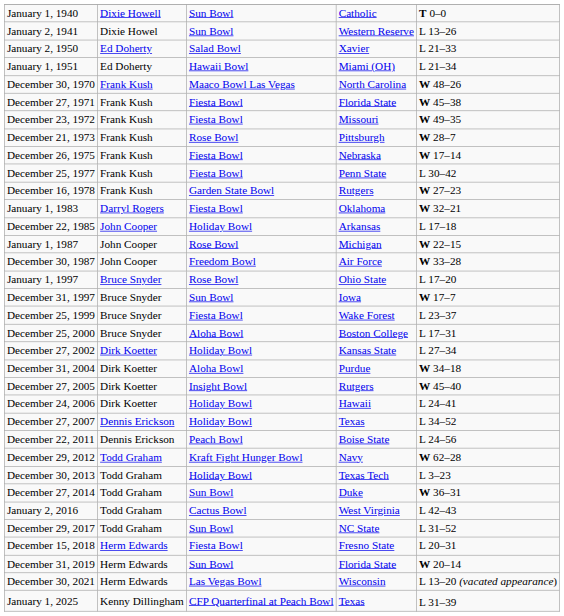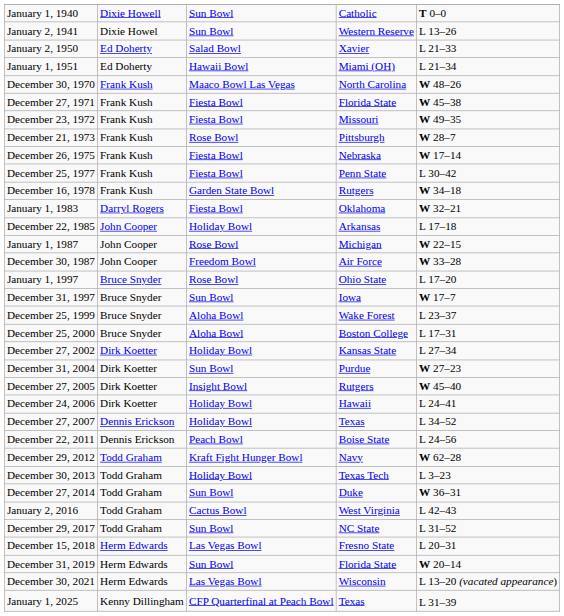December 16, 1978 | column 5: W 27–23 -> W 34–18
December 25, 1999 | column 3: Fiesta Bowl -> Aloha Bowl
December 31, 2004 | column 3: Aloha Bowl -> Sun Bowl
December 31, 2004 | column 5: W 34–18 -> W 27–23
December 15, 2018 | column 3: Fiesta Bowl -> Las Vegas Bowl
